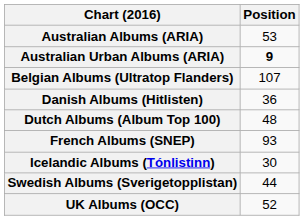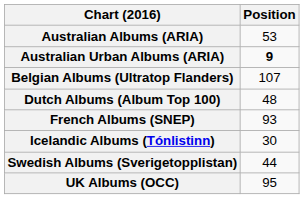- row: Danish Albums (Hitlisten) | 36
UK Albums (OCC) | Position: 52 -> 95
